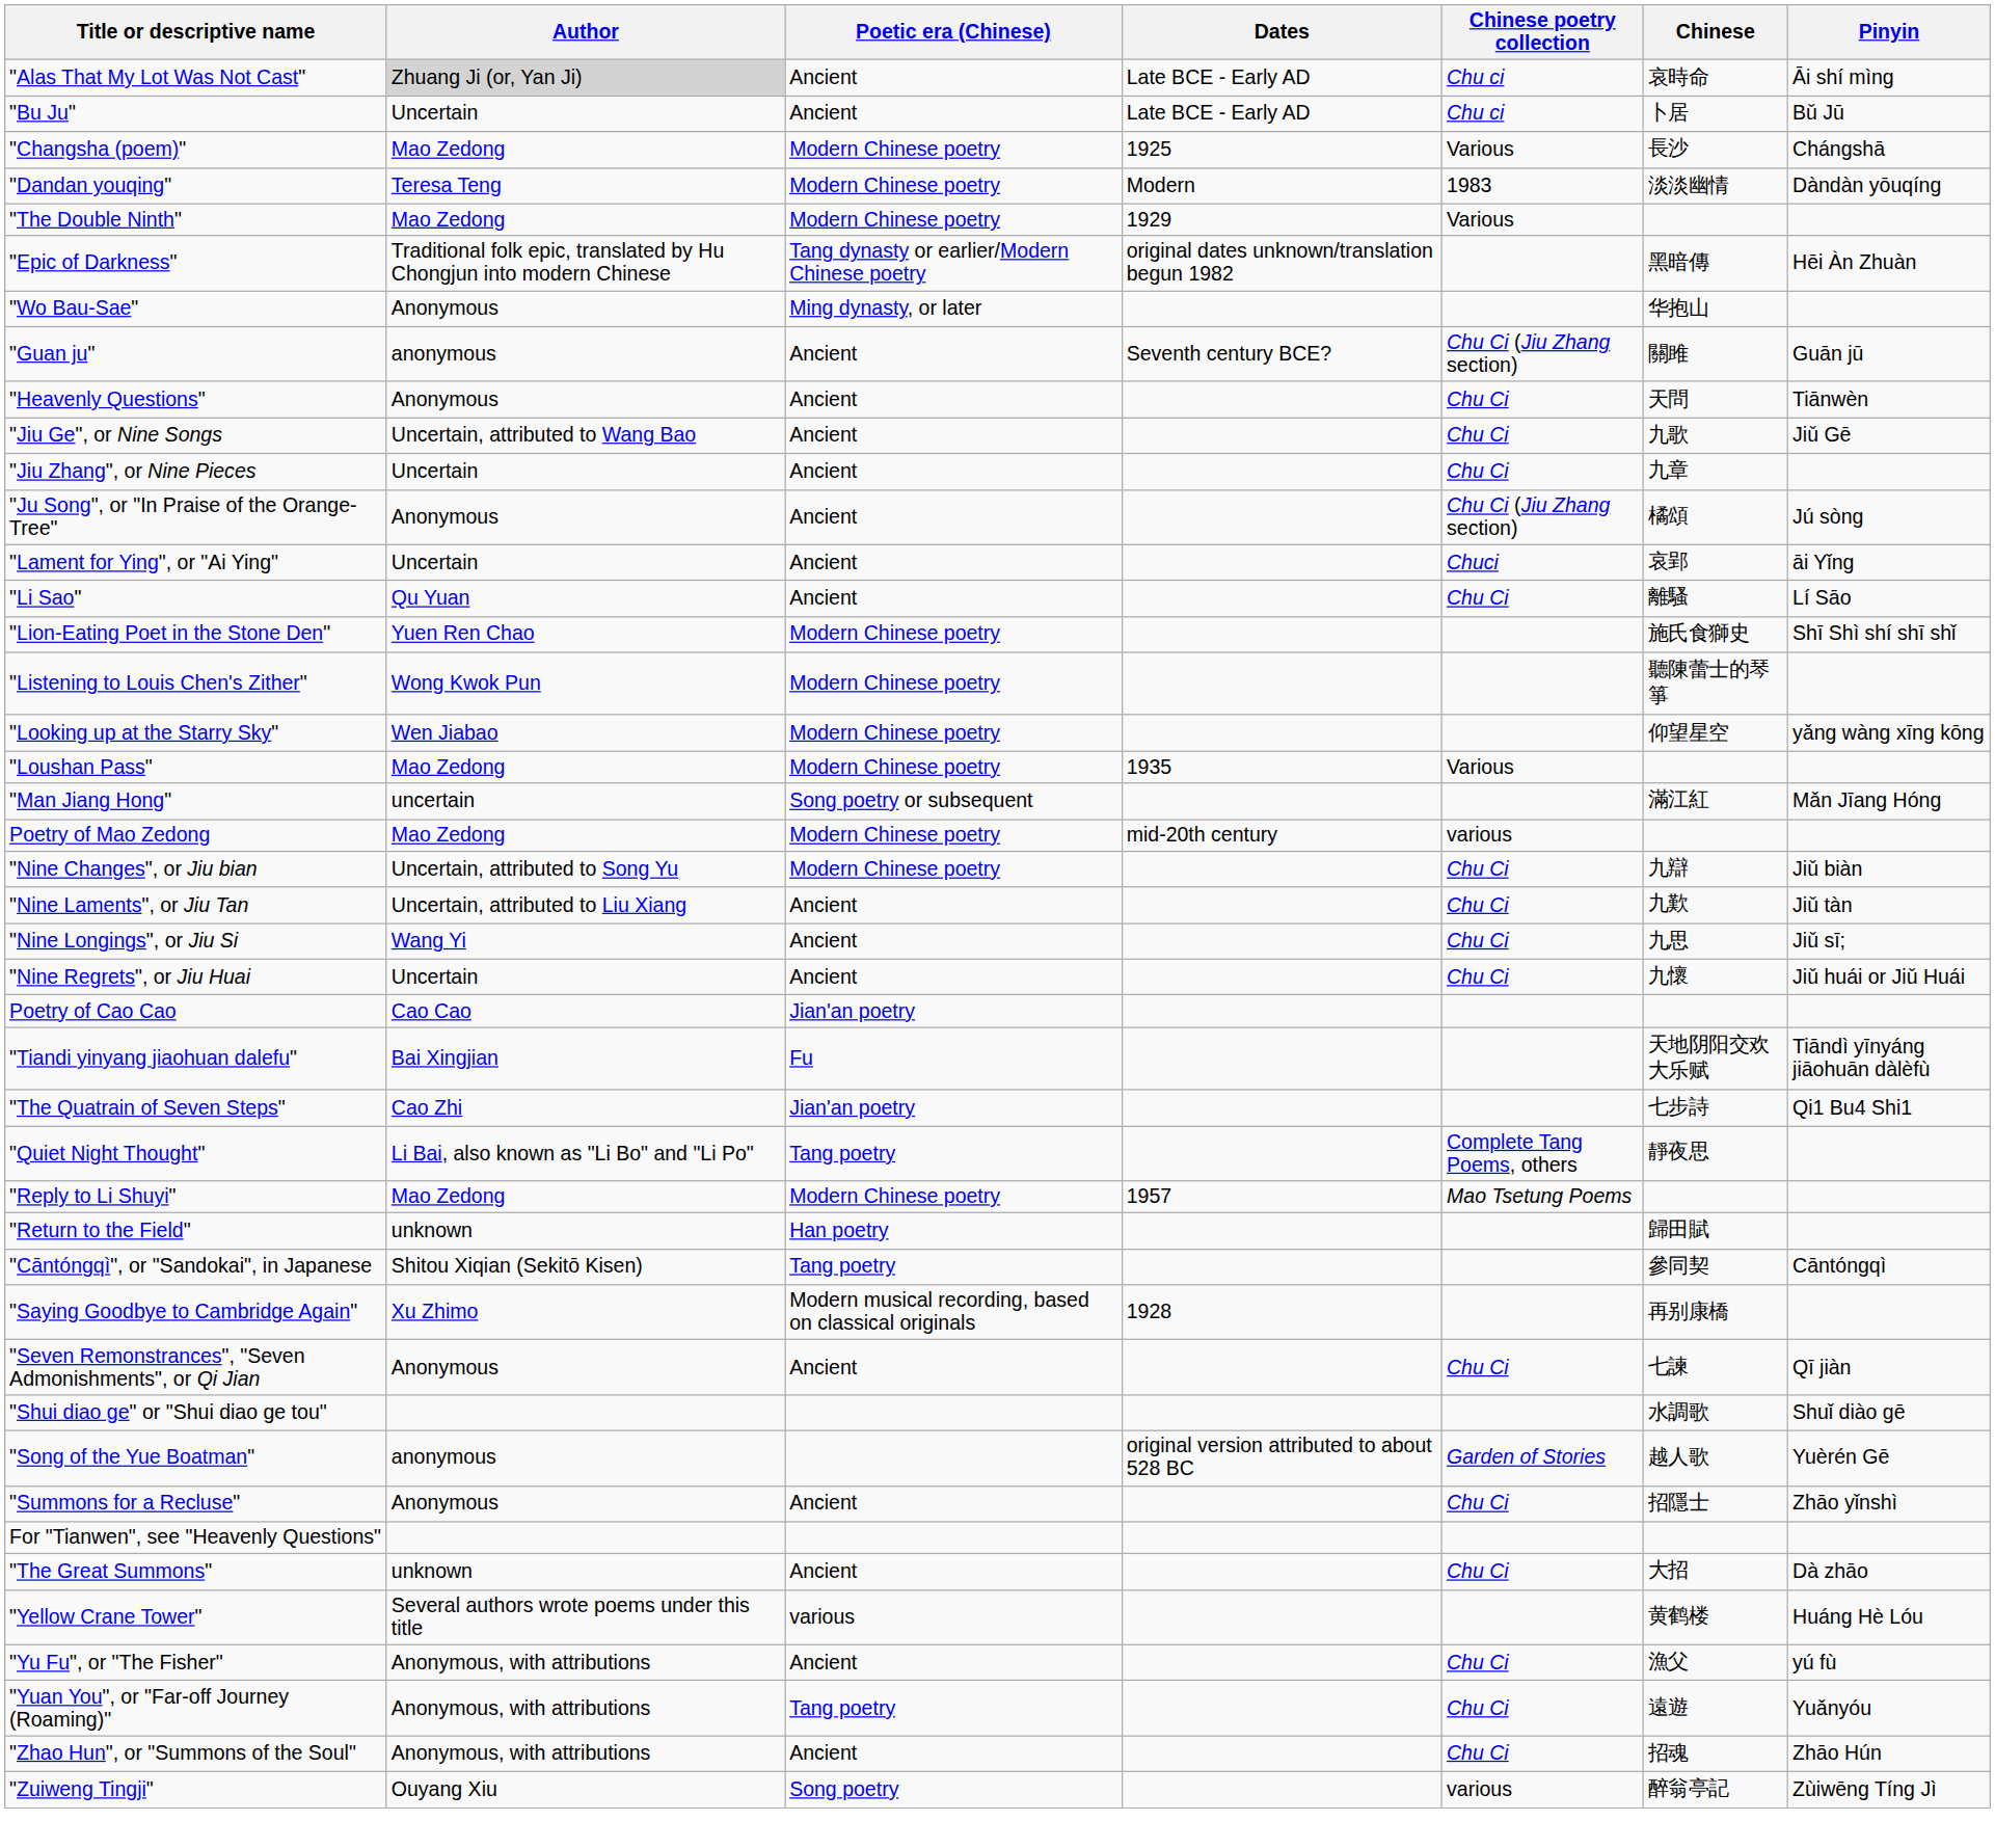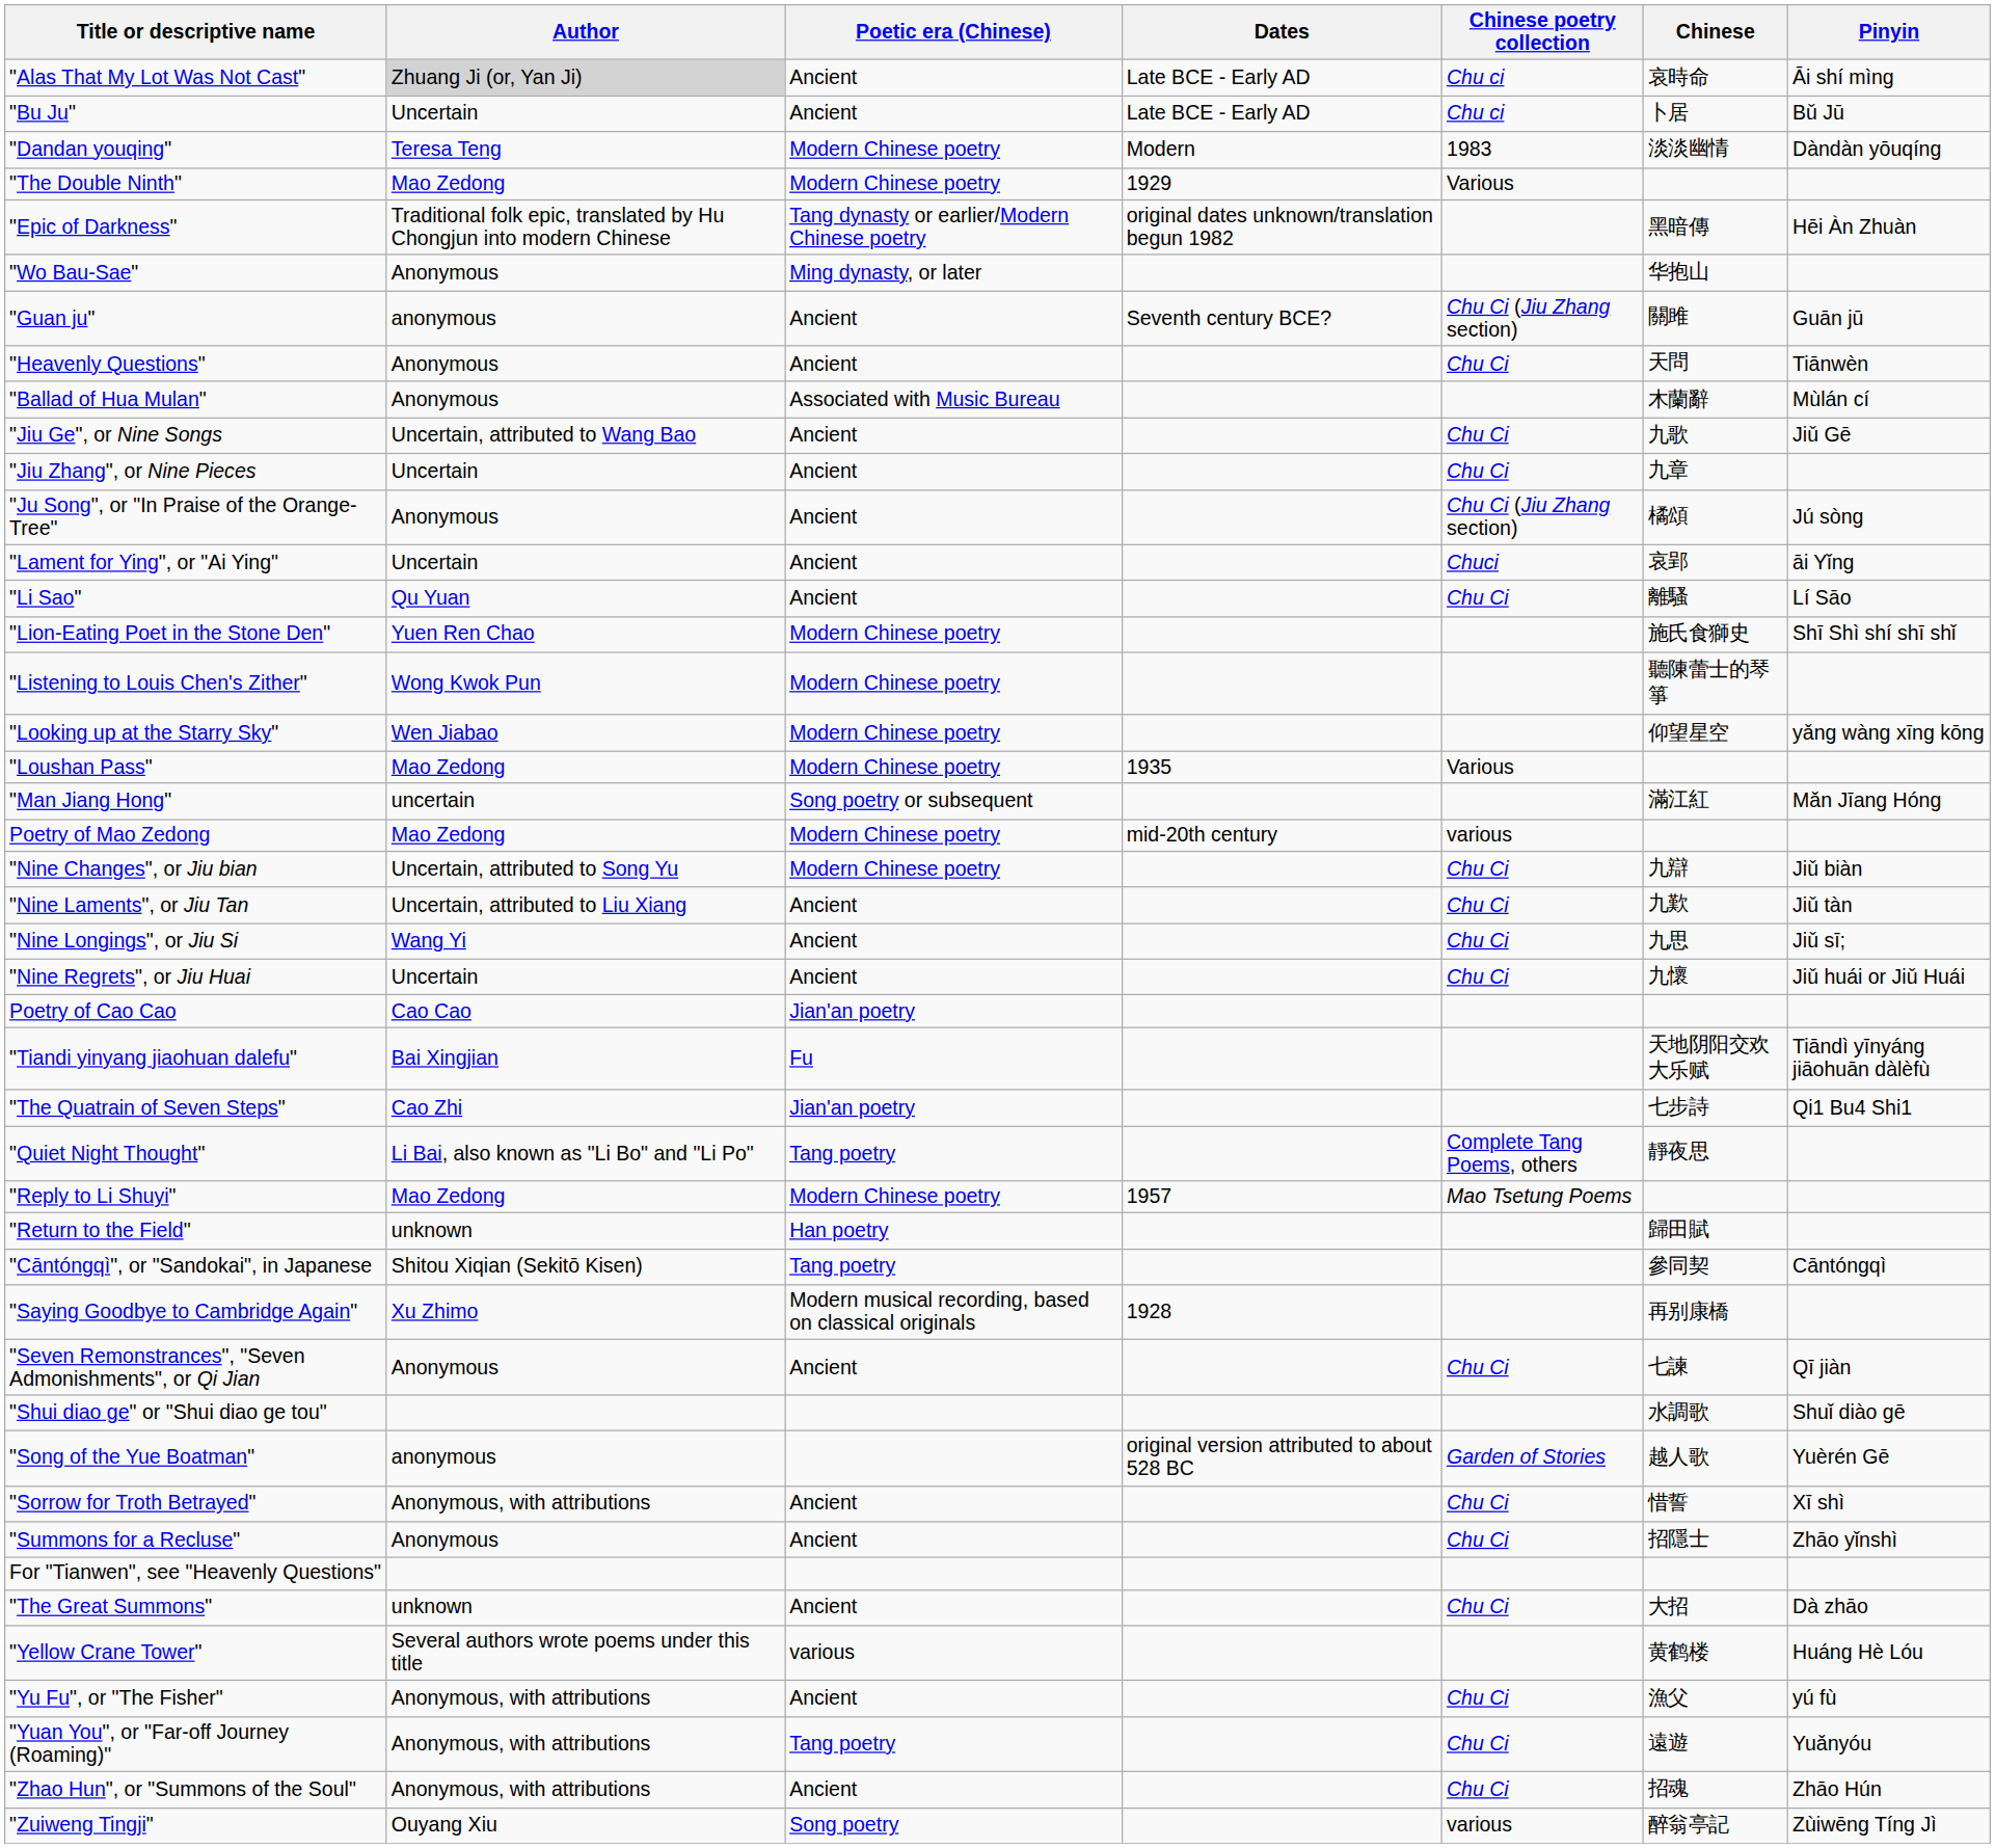- row: "Changsha (poem)" | Mao Zedong | Modern Chinese poetry | 1925 | Various | 長沙 | Chángshā
+ row: "Ballad of Hua Mulan" | Anonymous | Associated with Music Bureau | 木蘭辭 | Mùlán cí
+ row: "Sorrow for Troth Betrayed" | Anonymous, with attributions | Ancient | Chu Ci | 惜誓 | Xī shì
